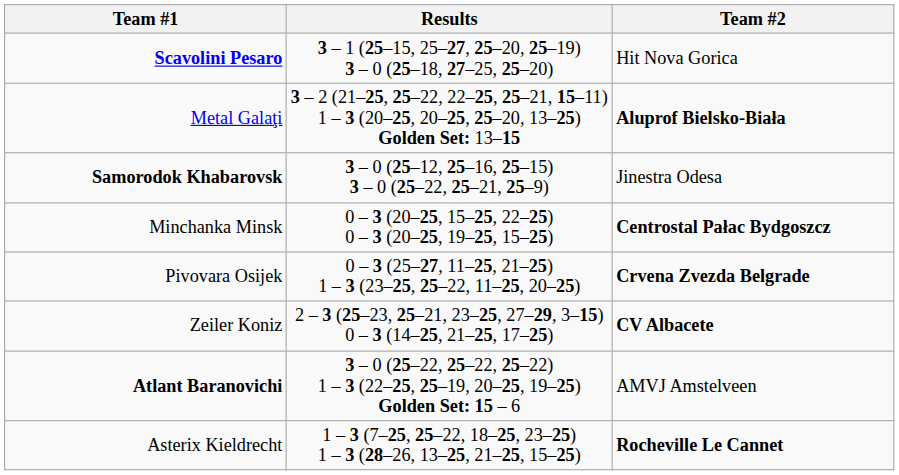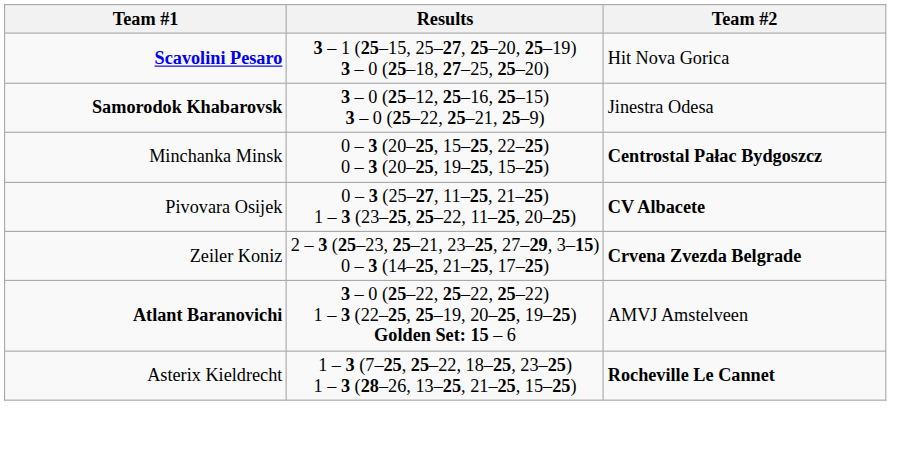- row: Metal Galaţi | 3 – 2 (21–25, 25–22, 22–25, 25–21, 15–11) 1 – 3 (20–25, 20–25, 25–20, 13–25) Golden Set: 13–15 | Aluprof Bielsko-Biała
Pivovara Osijek | Team #2: Crvena Zvezda Belgrade -> CV Albacete
Zeiler Koniz | Team #2: CV Albacete -> Crvena Zvezda Belgrade
